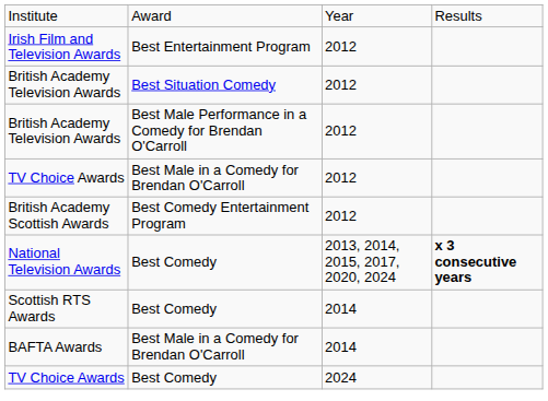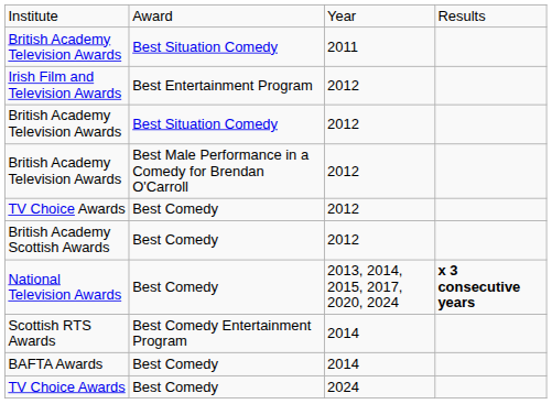+ row: British Academy Television Awards | Best Situation Comedy | 2011
TV Choice Awards / 2012 | column 2: Best Male in a Comedy for Brendan O'Carroll -> Best Comedy
British Academy Scottish Awards | column 2: Best Comedy Entertainment Program -> Best Comedy
Scottish RTS Awards | column 2: Best Comedy -> Best Comedy Entertainment Program
BAFTA Awards | column 2: Best Male in a Comedy for Brendan O'Carroll -> Best Comedy
